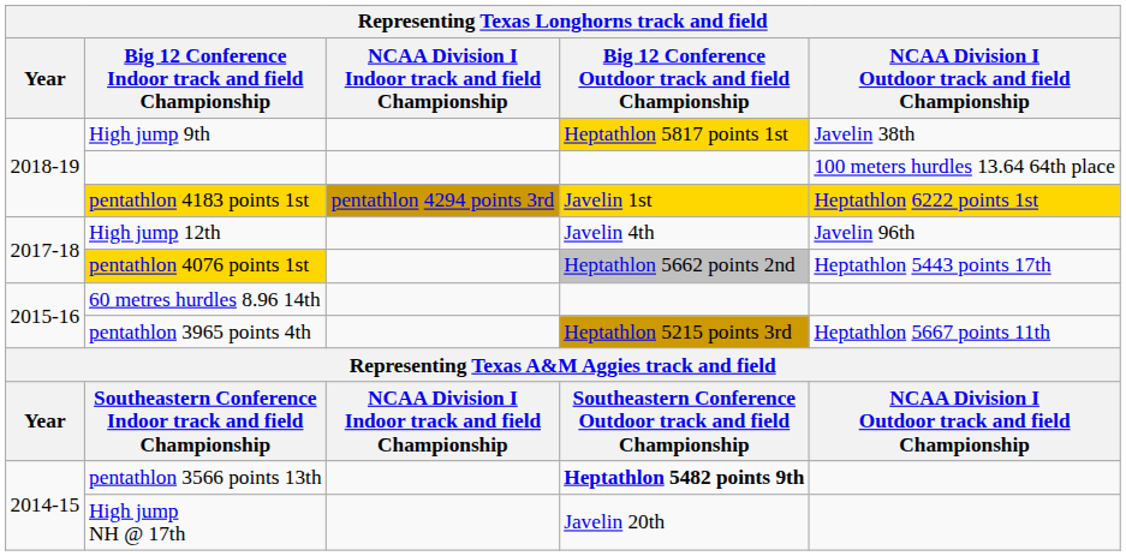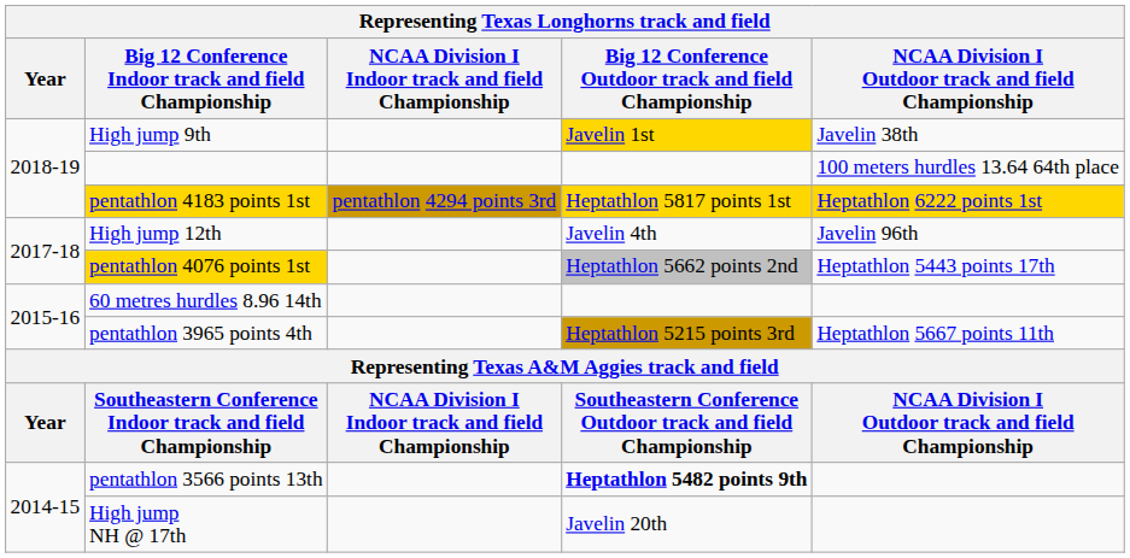High jump 9th | Big 12 Conference Outdoor track and field Championship: Heptathlon 5817 points 1st -> Javelin 1st
pentathlon 4183 points 1st | Big 12 Conference Outdoor track and field Championship: Javelin 1st -> Heptathlon 5817 points 1st
